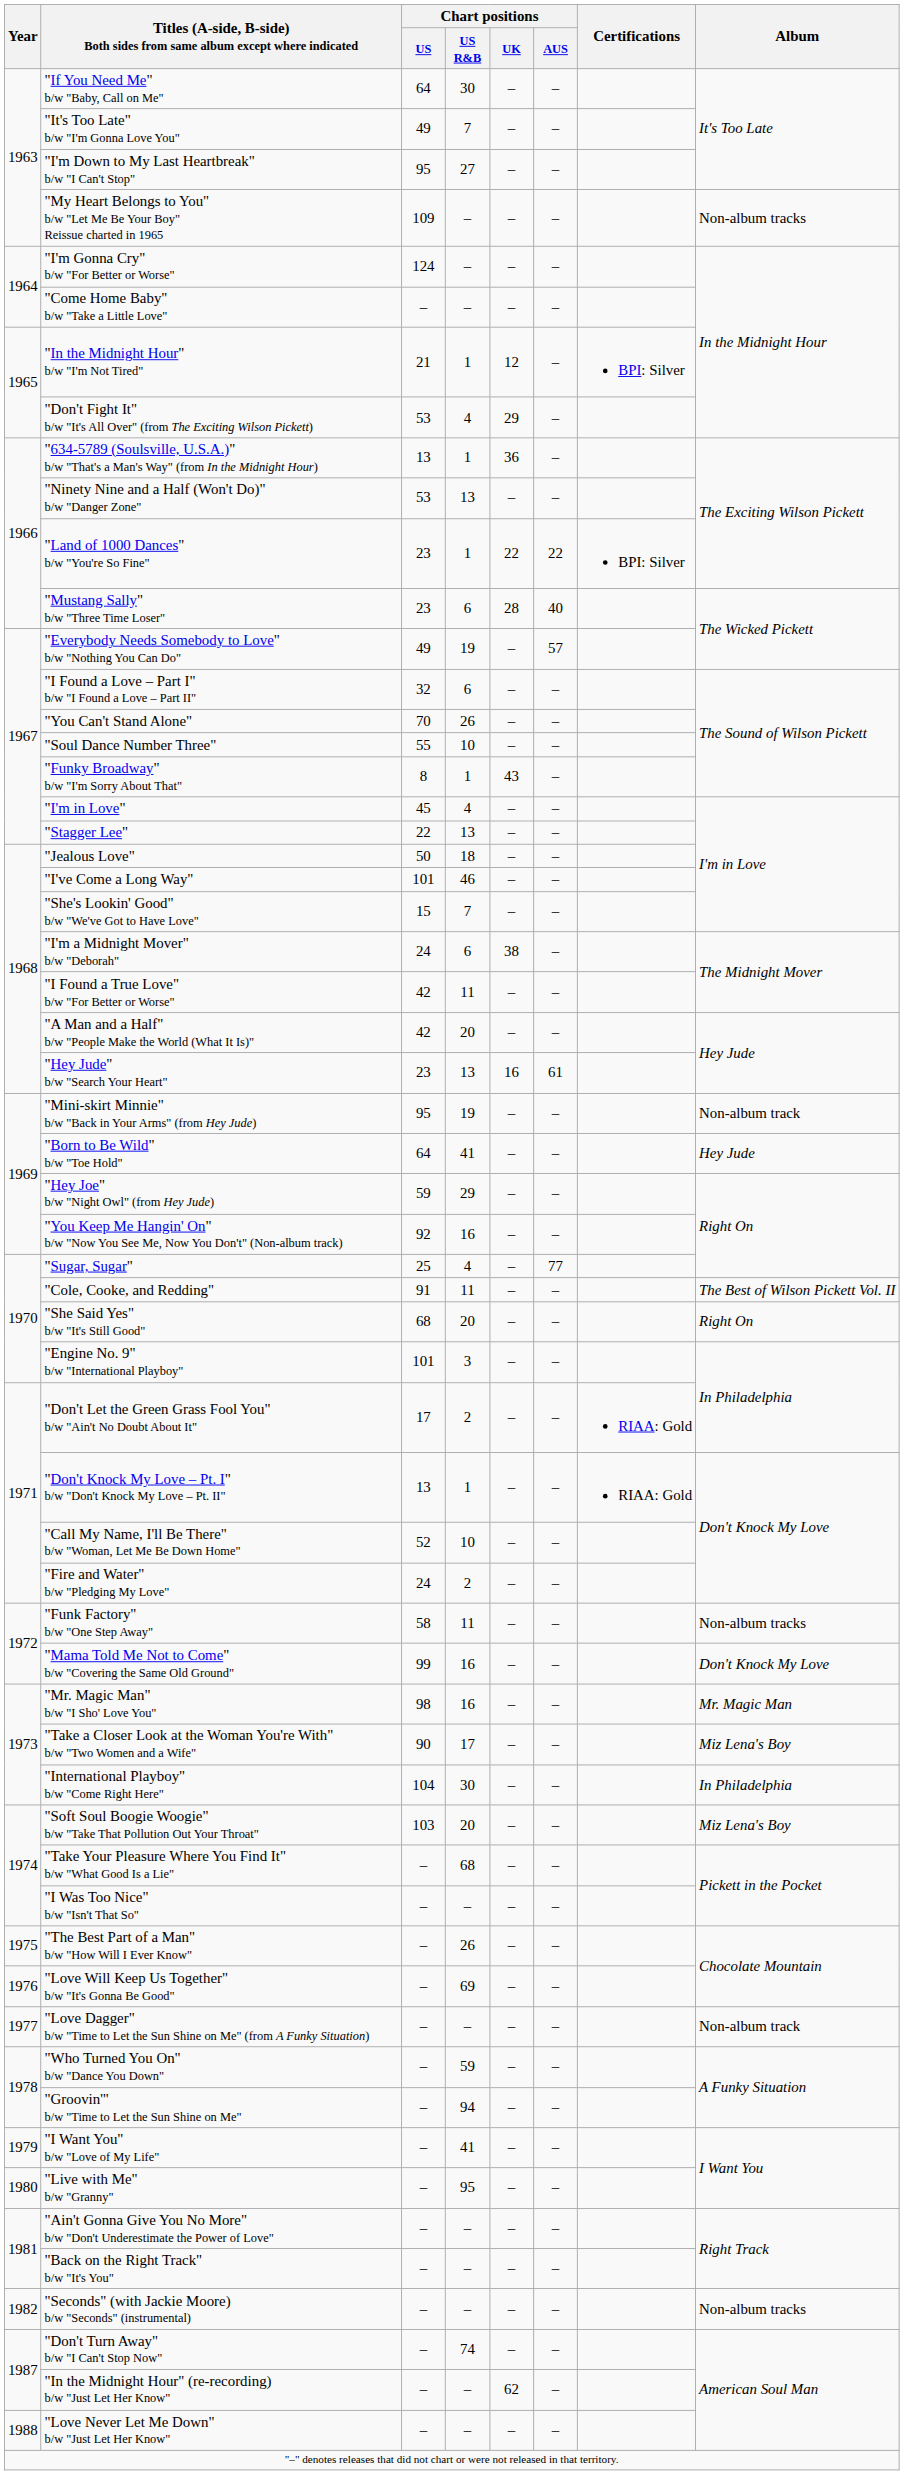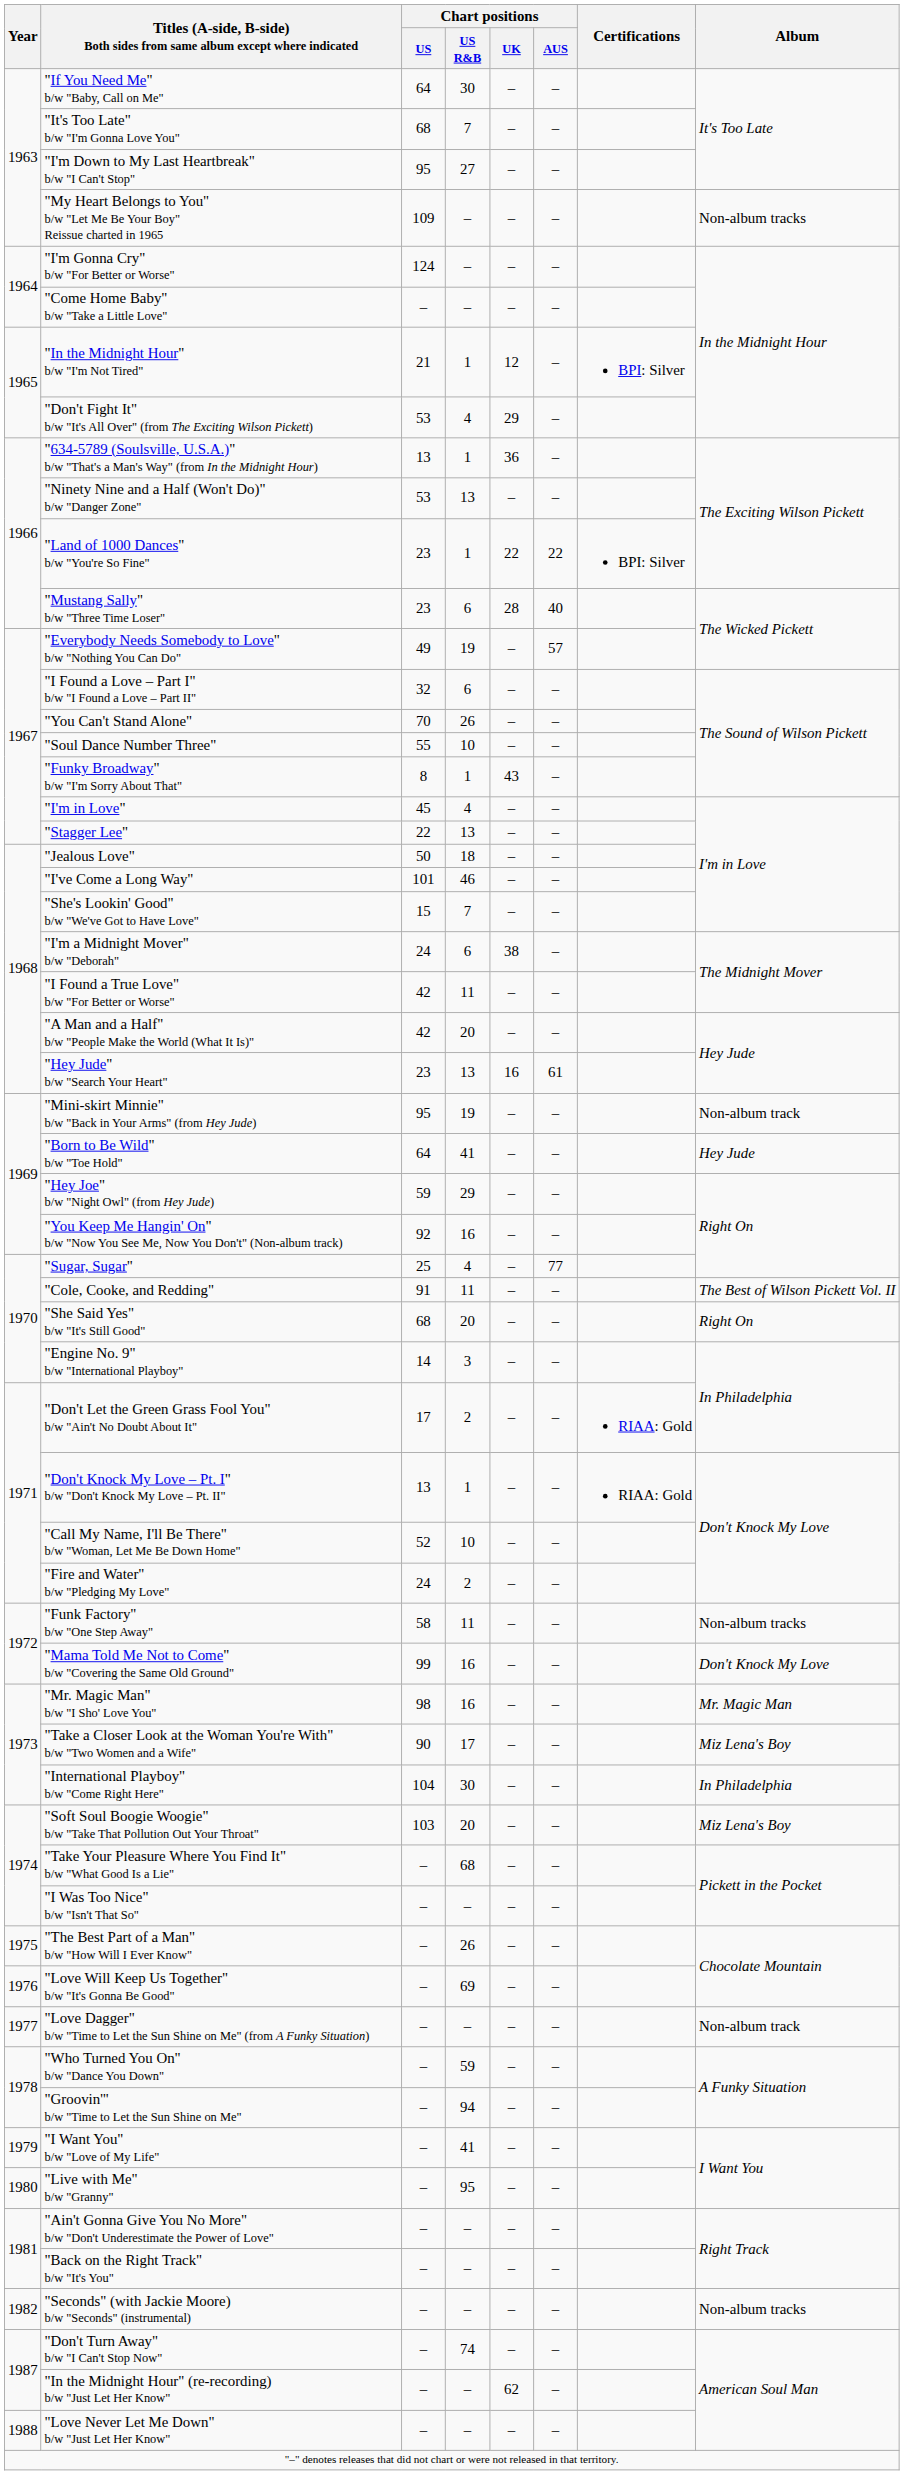"It's Too Late" b/w "I'm Gonna Love You" | Chart positions / US: 49 -> 68
"Engine No. 9" b/w "International Playboy" | Chart positions / US: 101 -> 14
